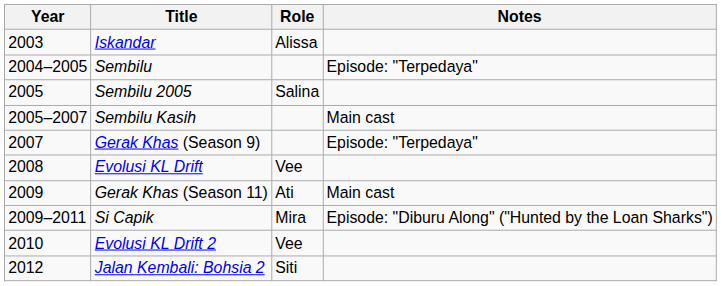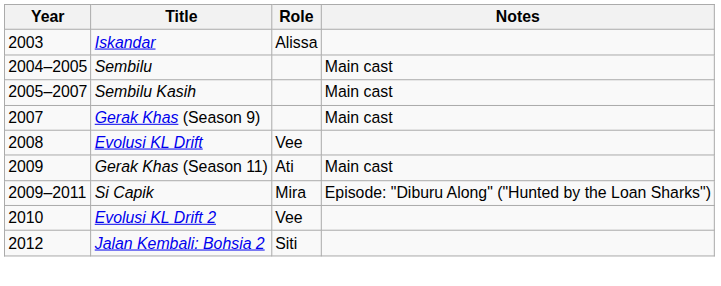Sembilu | Notes: Episode: "Terpedaya" -> Main cast
- row: 2005 | Sembilu 2005 | Salina
Gerak Khas (Season 9) | Notes: Episode: "Terpedaya" -> Main cast
